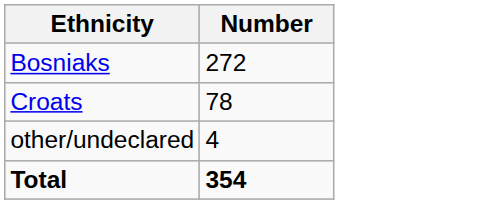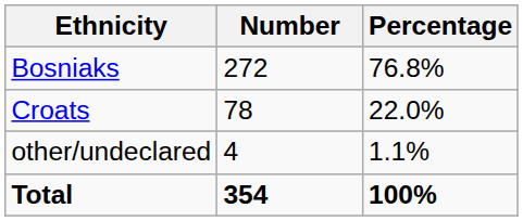+ column: Percentage | 76.8% | 22.0% | 1.1% | 100%
